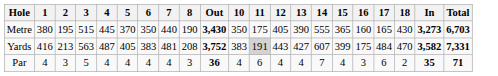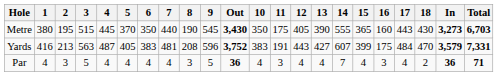+ column: 9 | 545 | 596 | 5
Metre | 17: 165 -> 443
Yards | 11: lightgrey background -> no background
Yards | In: 3,582 -> 3,579
Par | 11: 6 -> 3
Par | 17: 6 -> 4
Par | In: 35 -> 36
